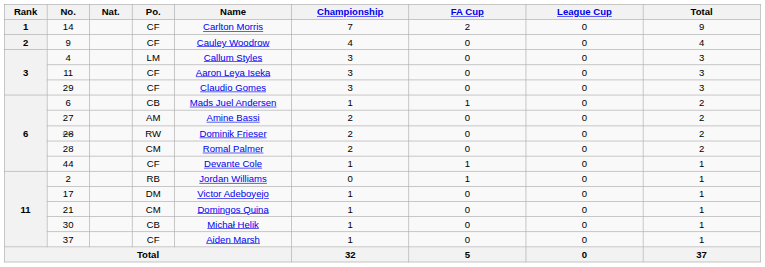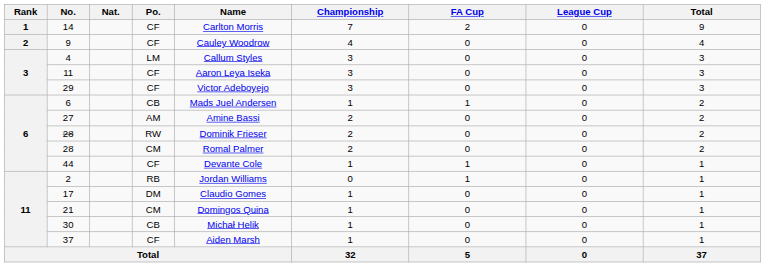29 | Name: Claudio Gomes -> Victor Adeboyejo
17 | Name: Victor Adeboyejo -> Claudio Gomes
